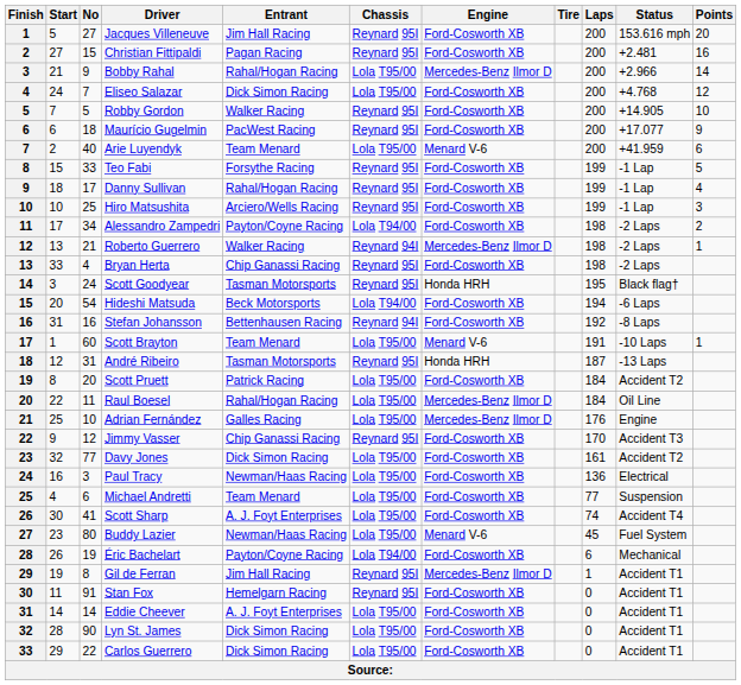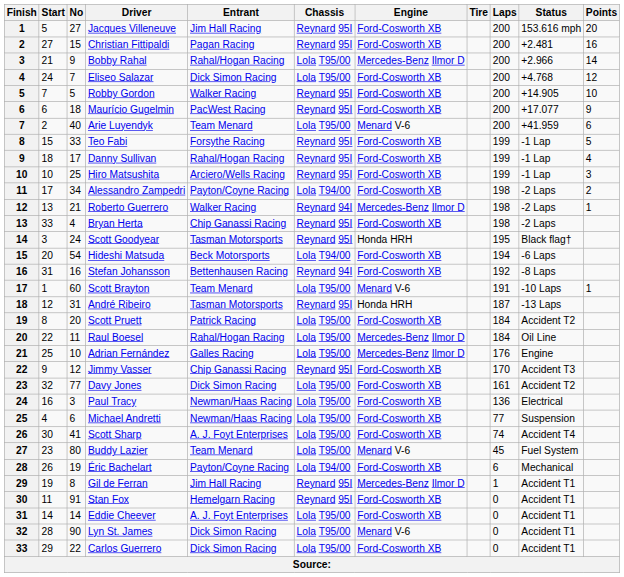Michael Andretti | Entrant: Team Menard -> Newman/Haas Racing
Buddy Lazier | Entrant: Newman/Haas Racing -> Team Menard
Lyn St. James | Engine: Ford-Cosworth XB -> Menard V-6
